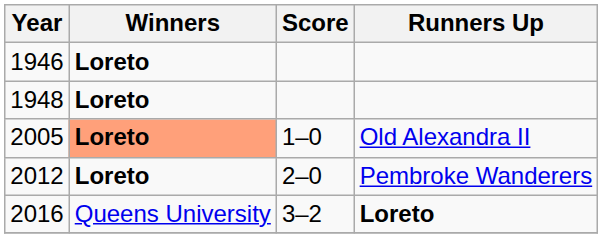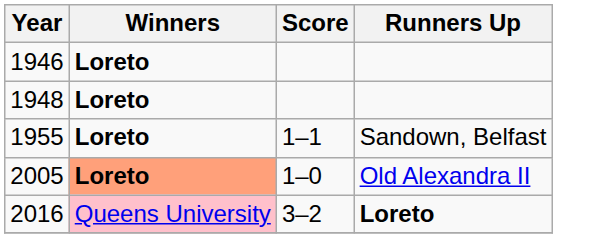+ row: 1955 | Loreto | 1–1 | Sandown, Belfast
- row: 2012 | Loreto | 2–0 | Pembroke Wanderers
2016 | Winners: no background -> pink background
